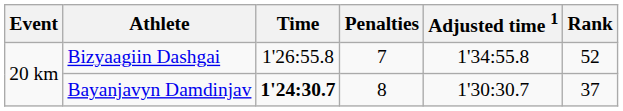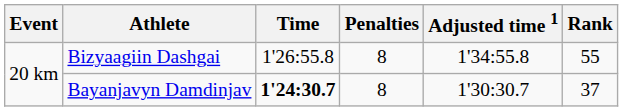Bizyaagiin Dashgai | Penalties: 7 -> 8
Bizyaagiin Dashgai | Rank: 52 -> 55
